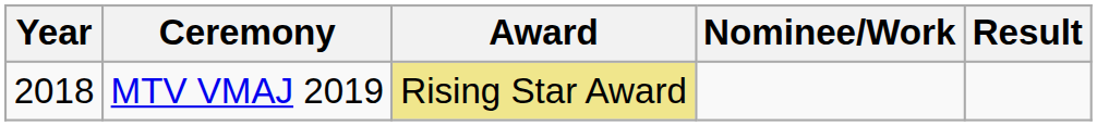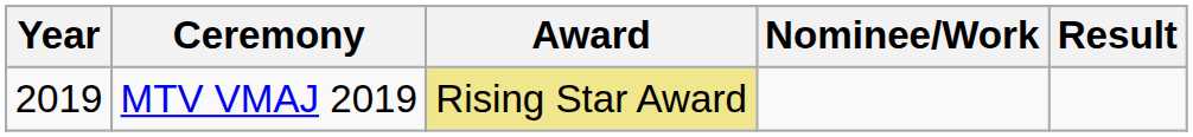MTV VMAJ 2019 | Year: 2018 -> 2019
